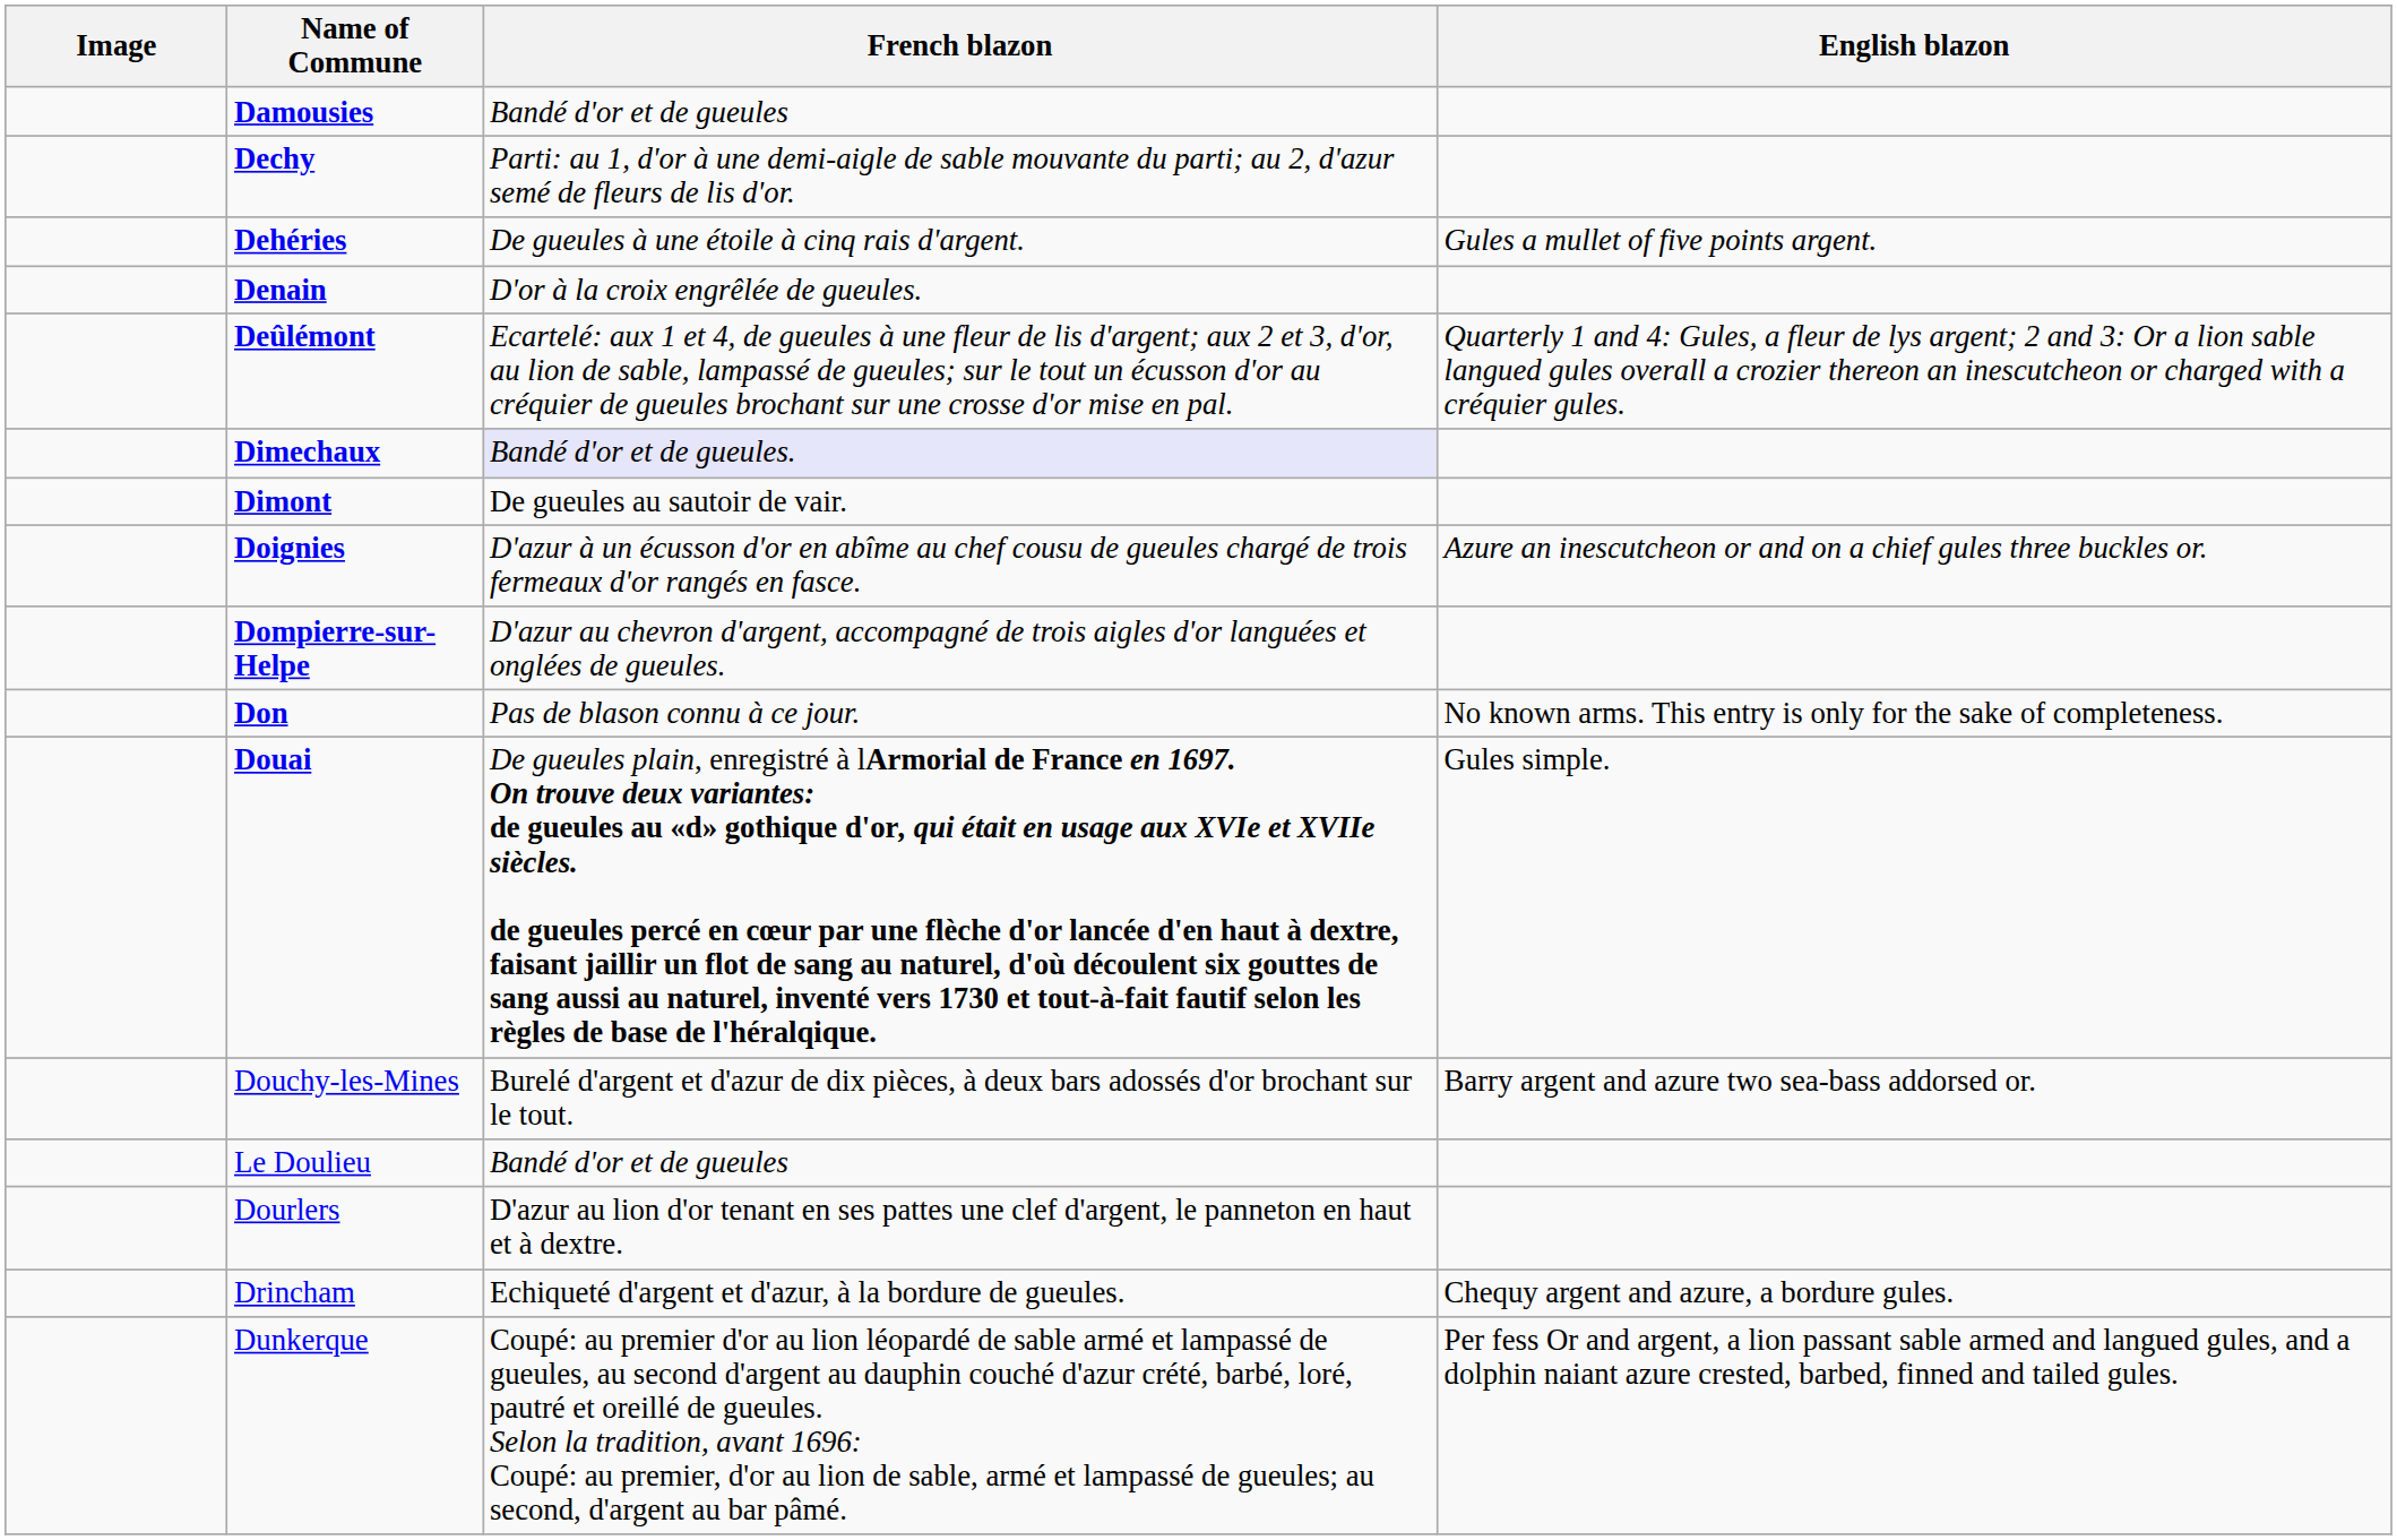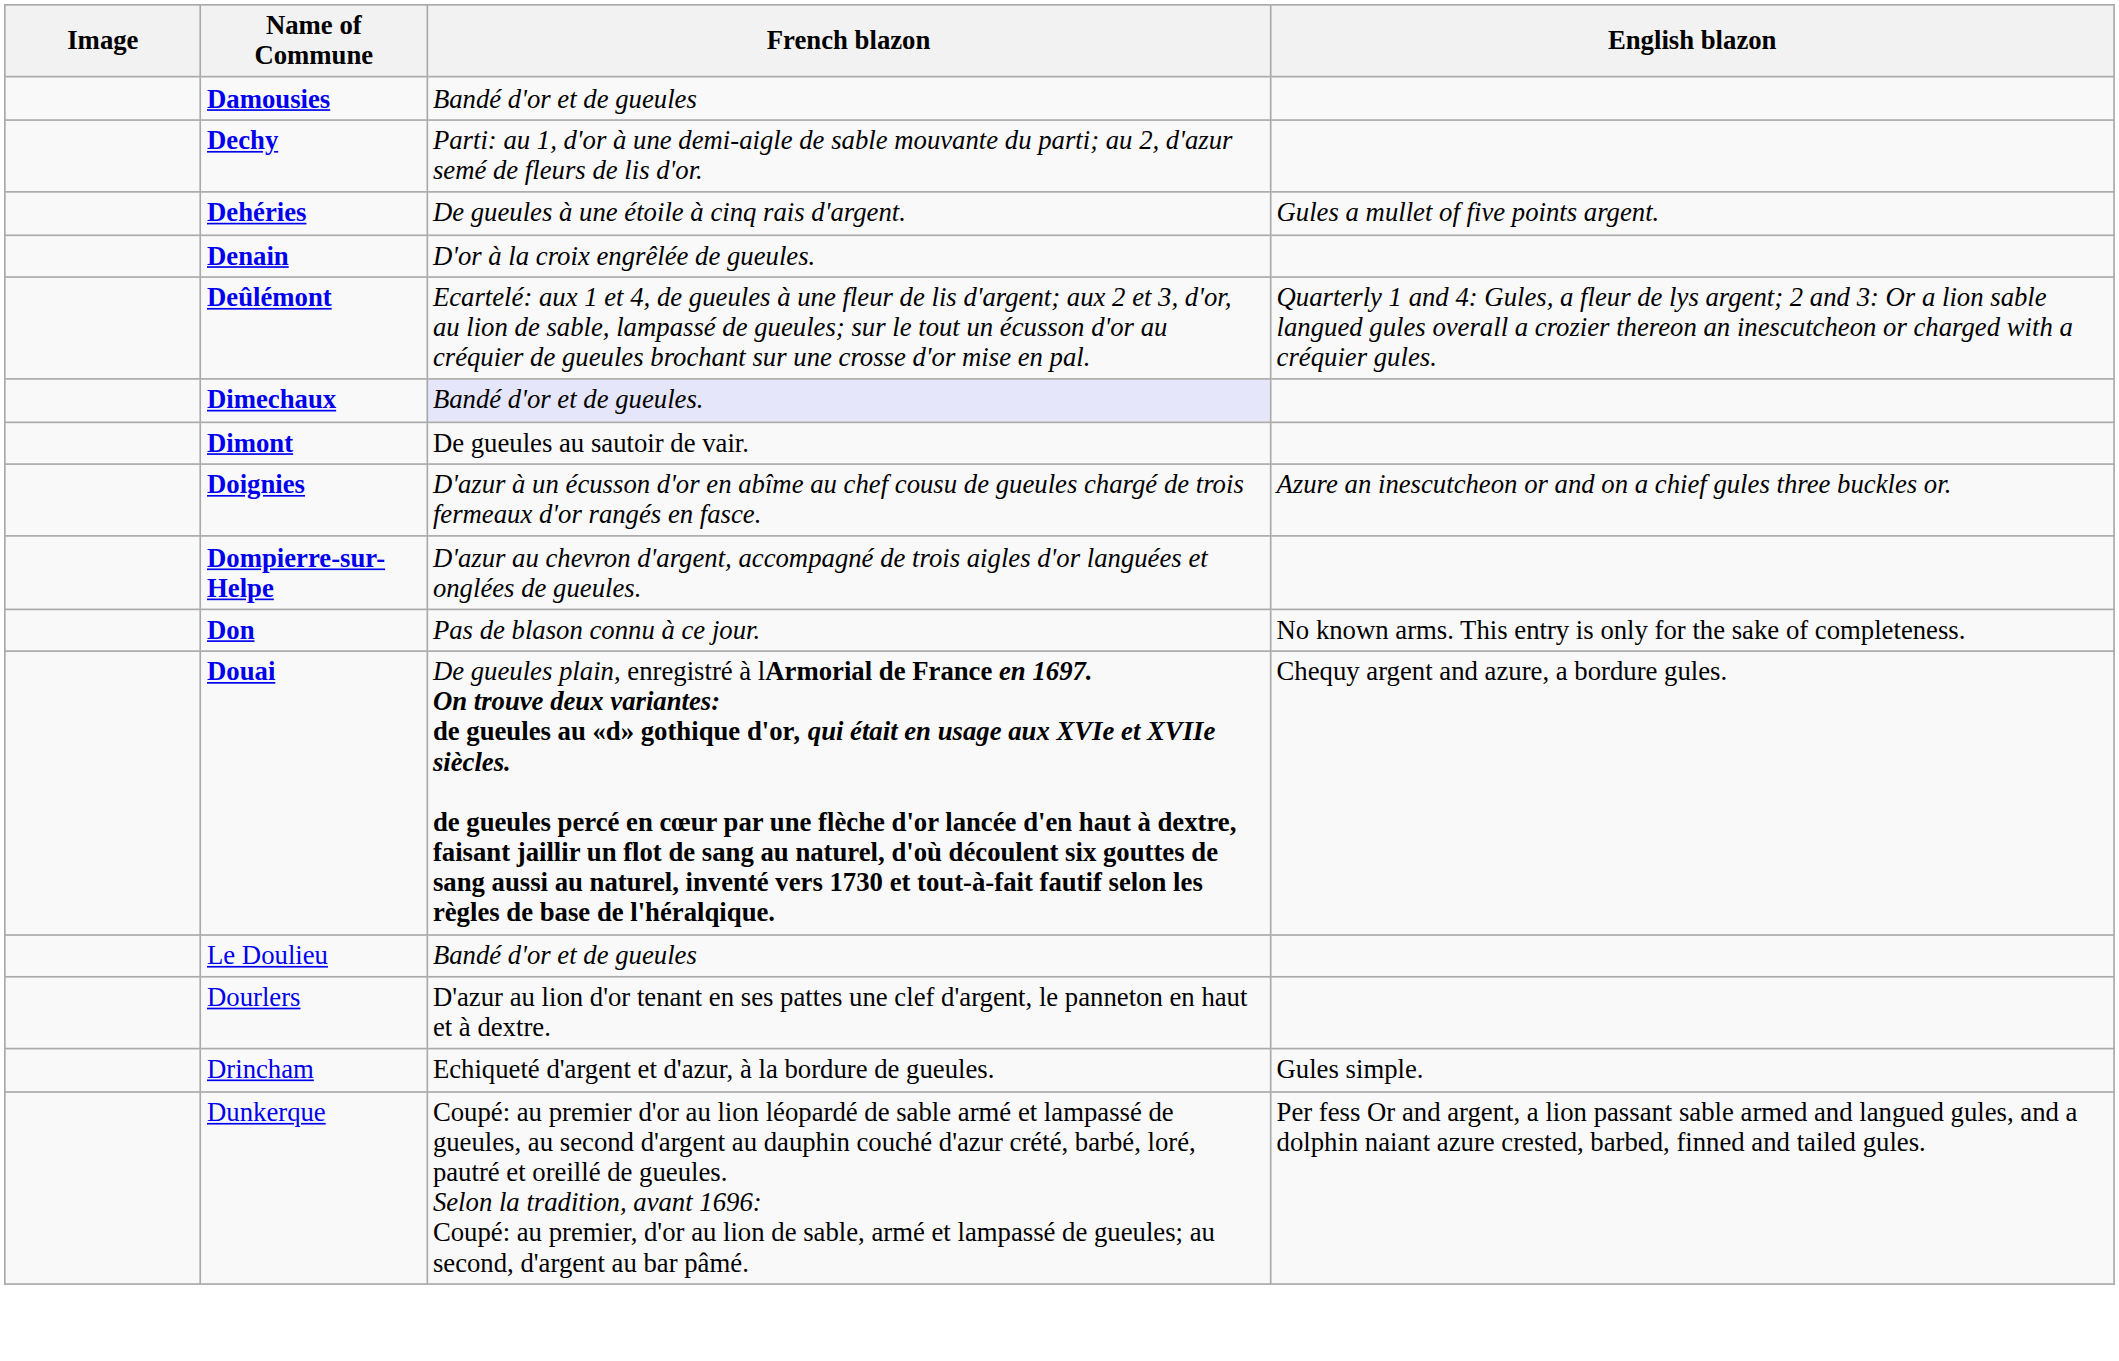Douai | English blazon: Gules simple. -> Chequy argent and azure, a bordure gules.
- row: Douchy-les-Mines | Burelé d'argent et d'azur de dix pièces, à deux bars adossés d'or brochant sur le tout. | Barry argent and azure two sea-bass addorsed or.
Drincham | English blazon: Chequy argent and azure, a bordure gules. -> Gules simple.
